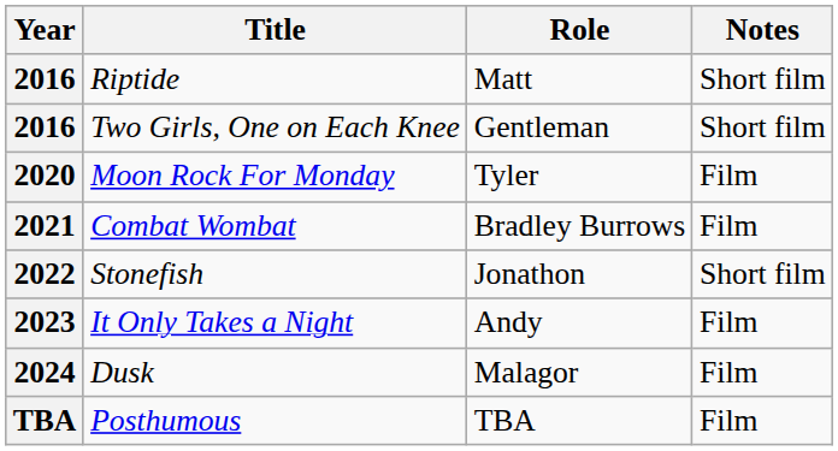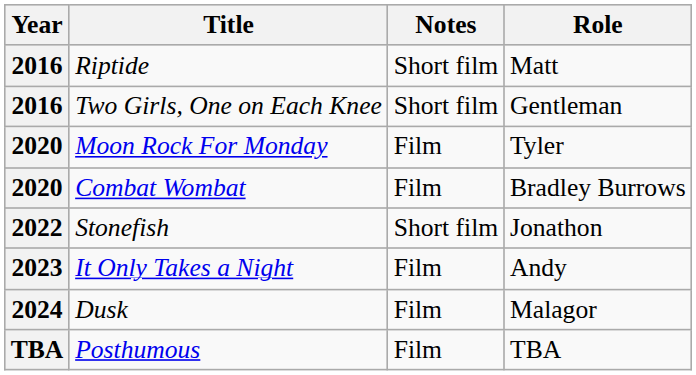columns swapped: Role <-> Notes
Combat Wombat | Year: 2021 -> 2020
